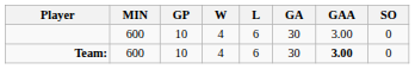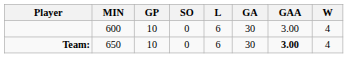columns swapped: W <-> SO
Team: | MIN: 600 -> 650
